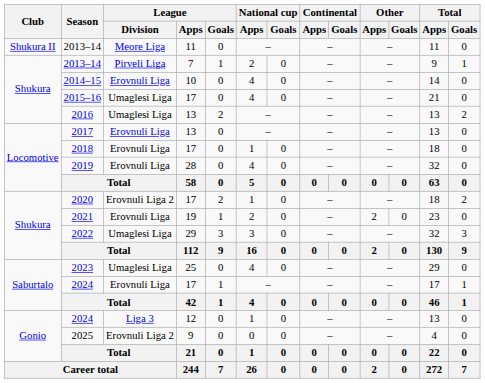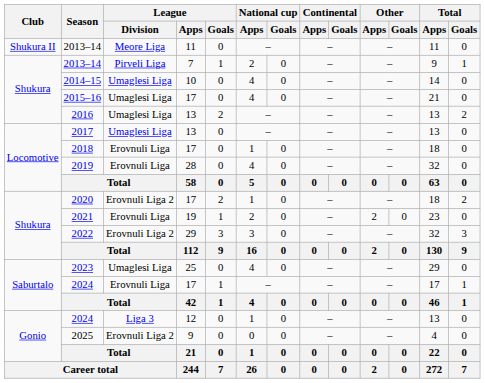2014–15 | League / Division: Erovnuli Liga -> Umaglesi Liga
2017 | League / Division: Erovnuli Liga -> Umaglesi Liga
2022 | League / Division: Umaglesi Liga -> Erovnuli Liga 2
